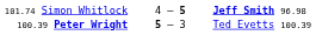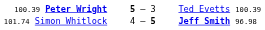rows swapped: 100.39 Peter Wright <-> 101.74 Simon Whitlock
